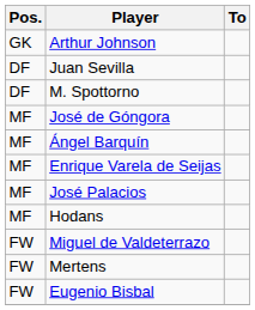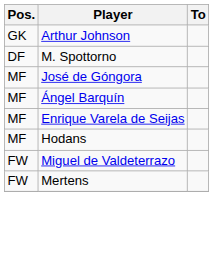- row: DF | Juan Sevilla
- row: MF | José Palacios
- row: FW | Eugenio Bisbal
